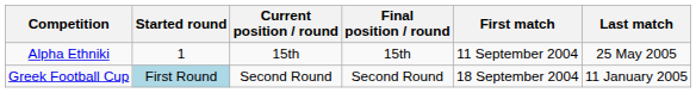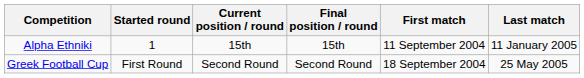Alpha Ethniki | Last match: 25 May 2005 -> 11 January 2005
Greek Football Cup | Started round: lightblue background -> no background
Greek Football Cup | Last match: 11 January 2005 -> 25 May 2005
